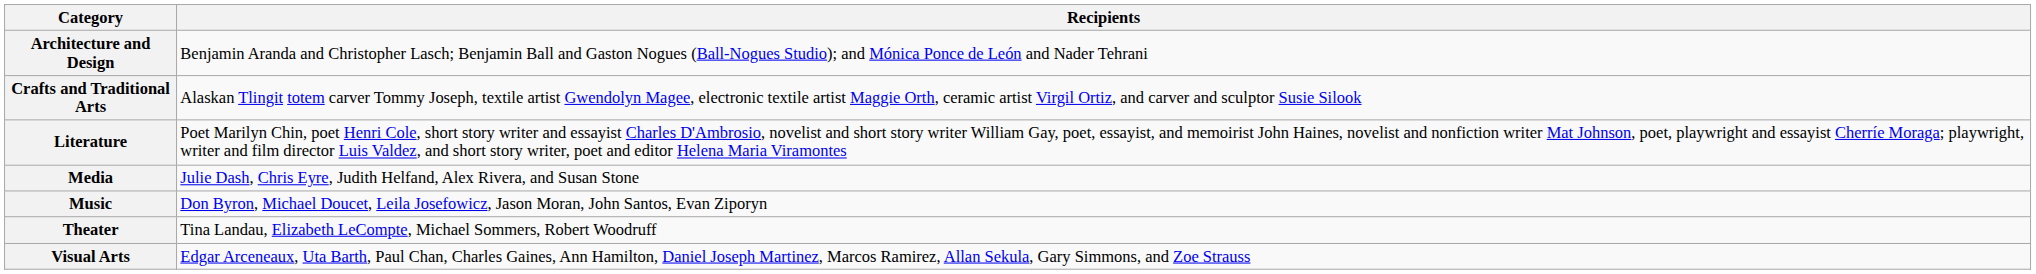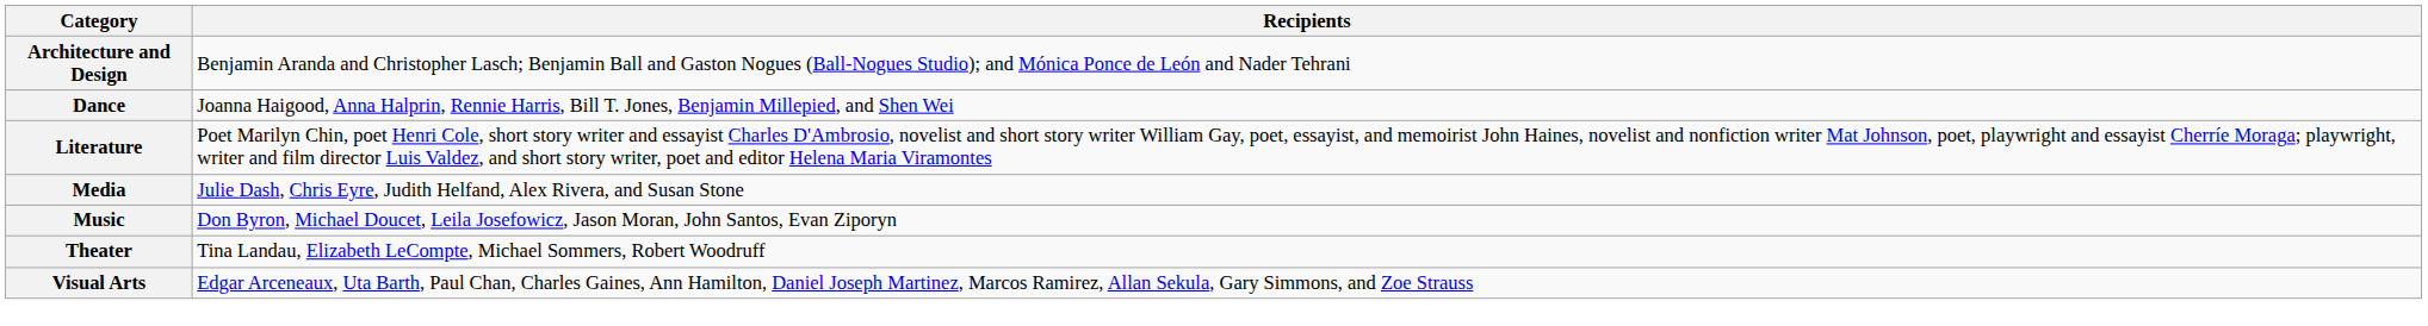- row: Crafts and Traditional Arts | Alaskan Tlingit totem carver Tommy Joseph, textile artist Gwendolyn Magee, electronic textile artist Maggie Orth, ceramic artist Virgil Ortiz, and carver and sculptor Susie Silook
+ row: Dance | Joanna Haigood, Anna Halprin, Rennie Harris, Bill T. Jones, Benjamin Millepied, and Shen Wei
